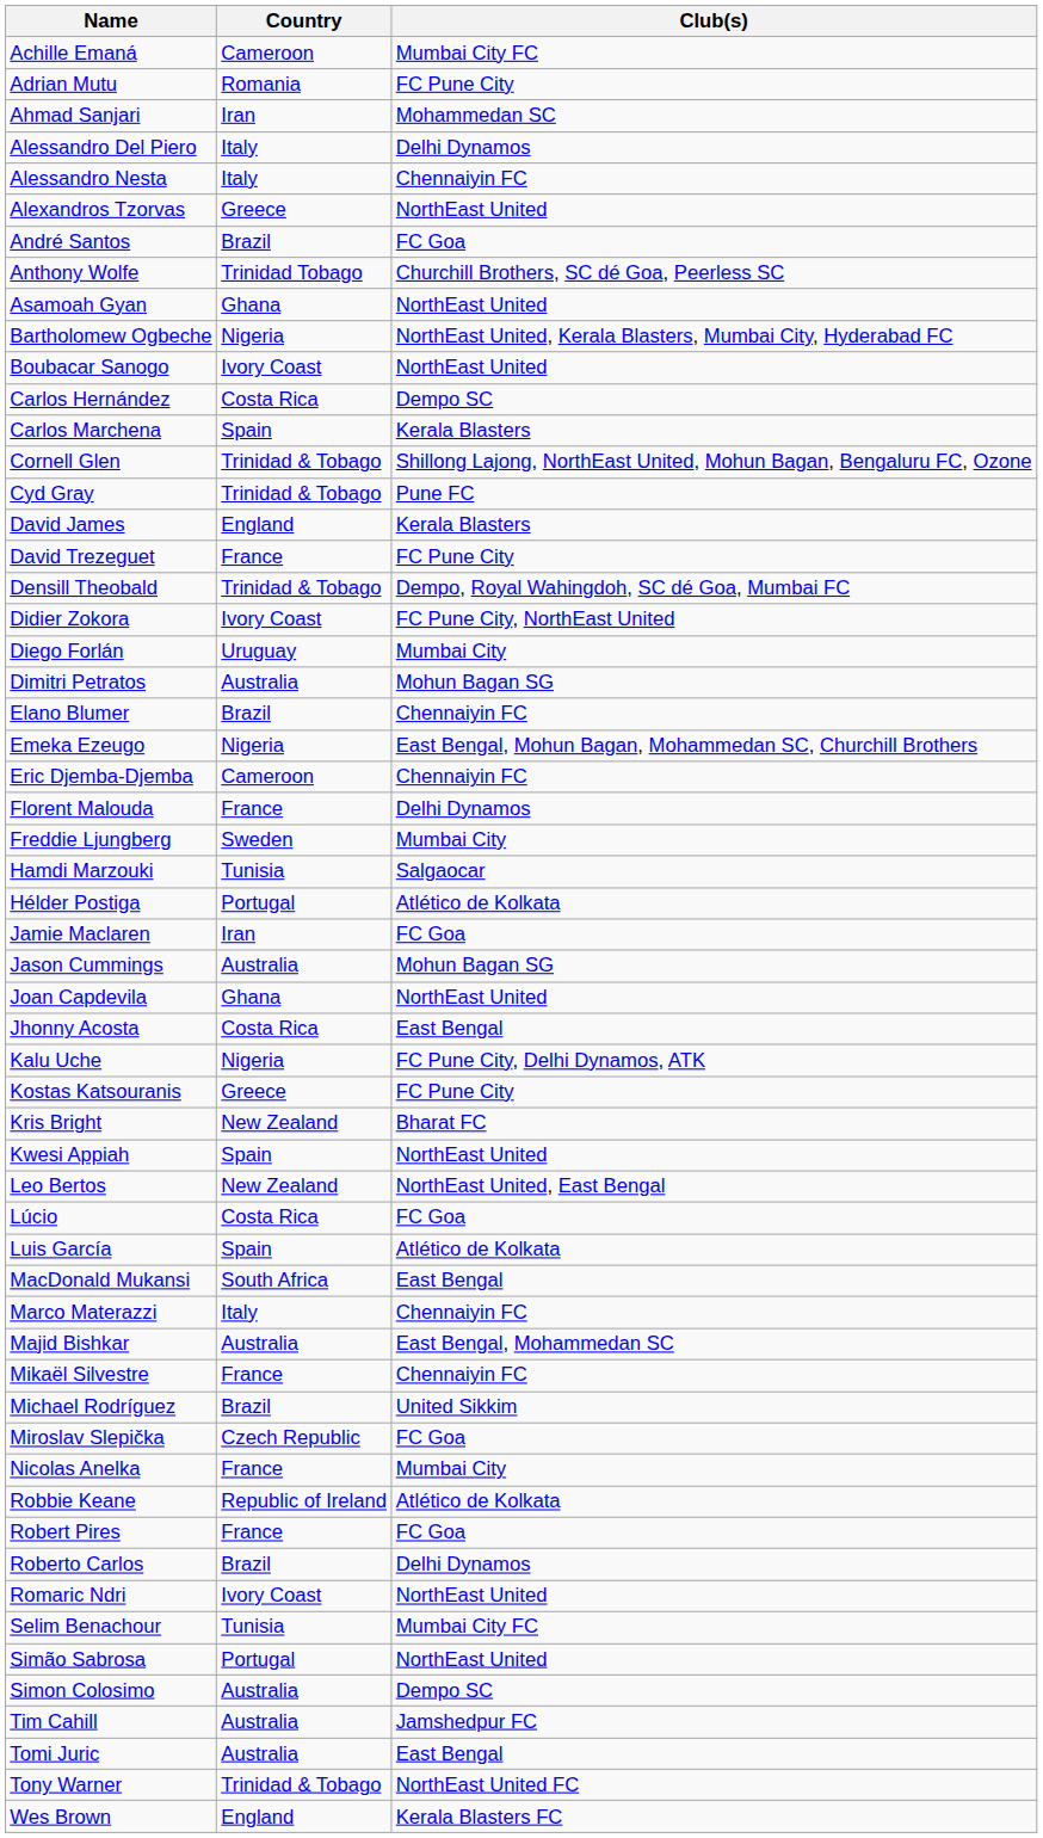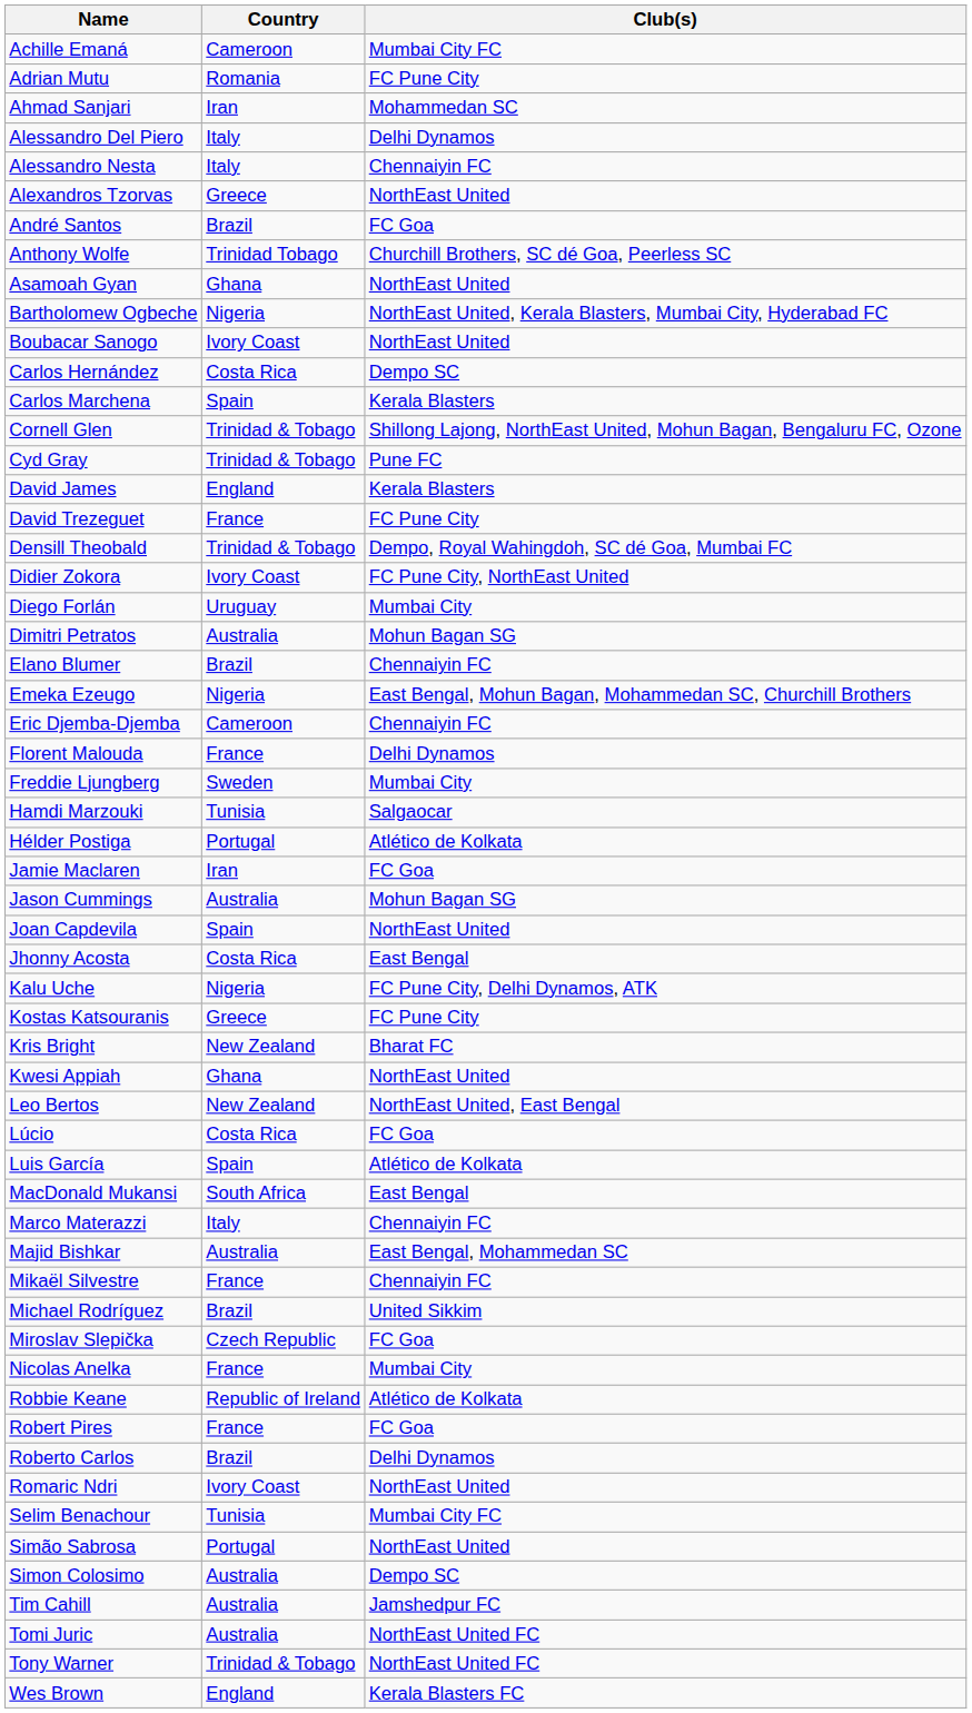Joan Capdevila | Country: Ghana -> Spain
Kwesi Appiah | Country: Spain -> Ghana
Tomi Juric | Club(s): East Bengal -> NorthEast United FC
